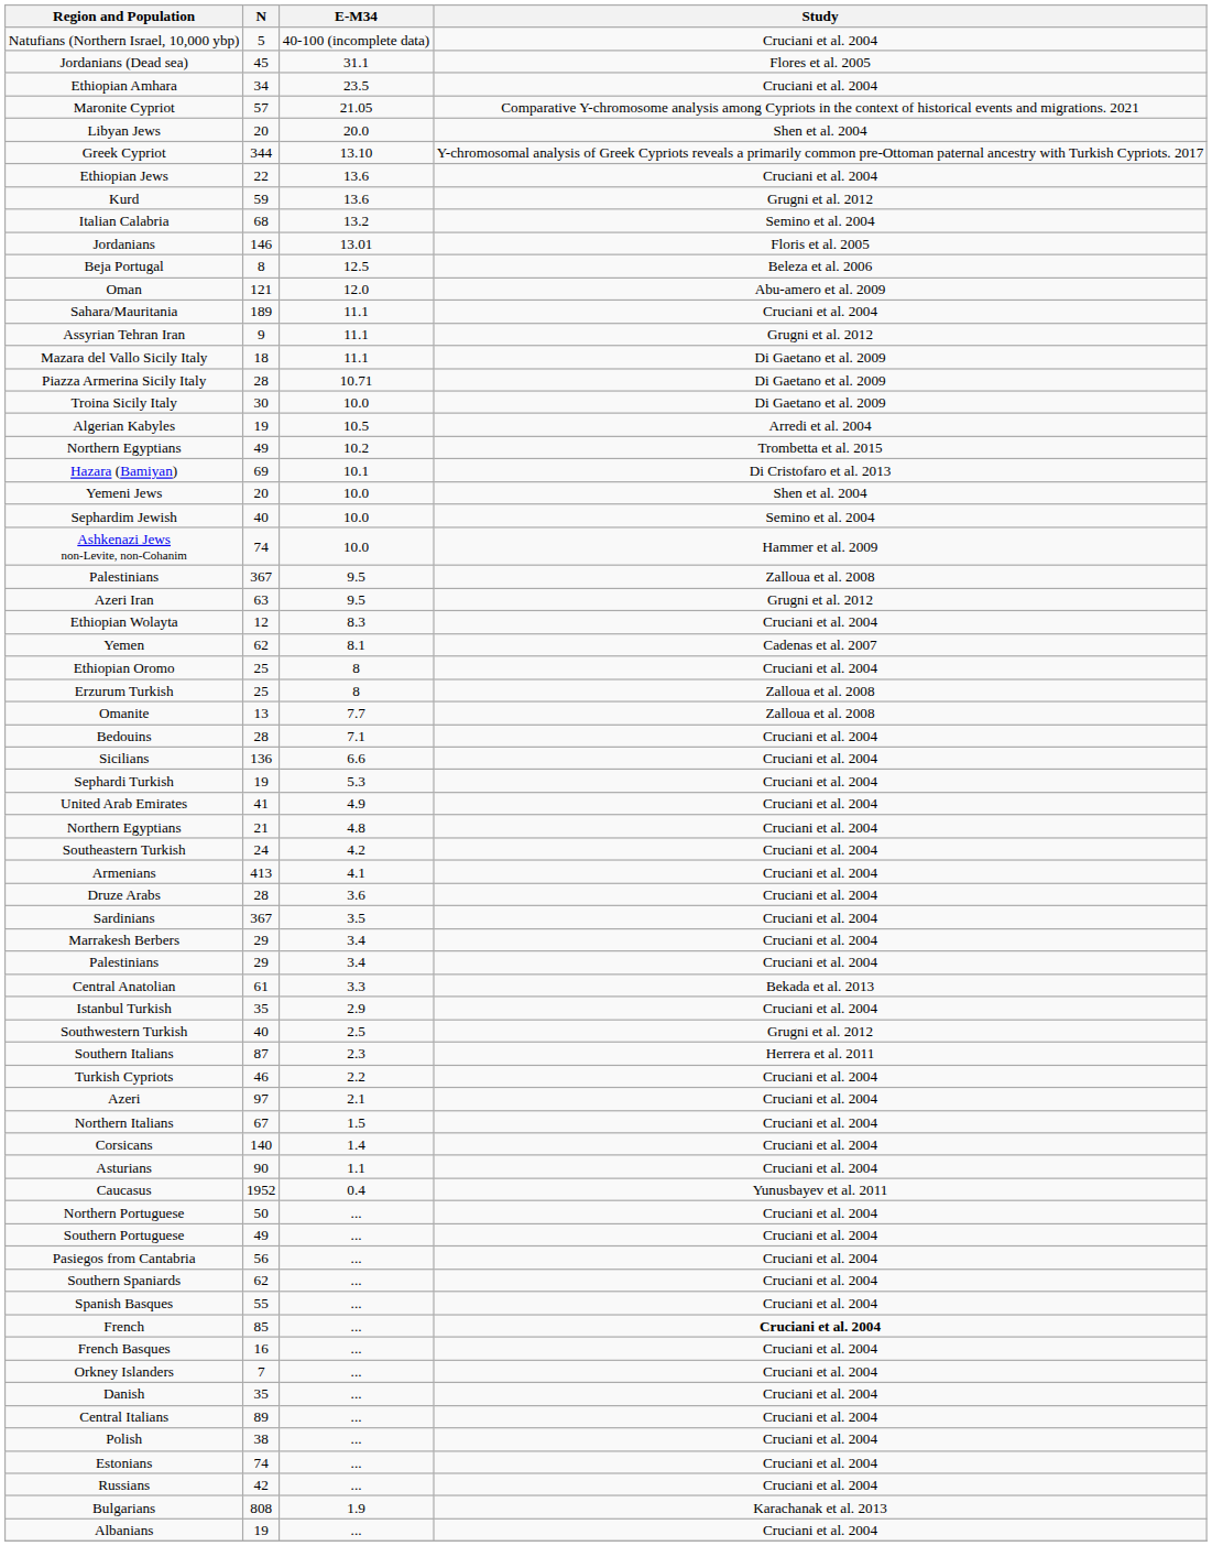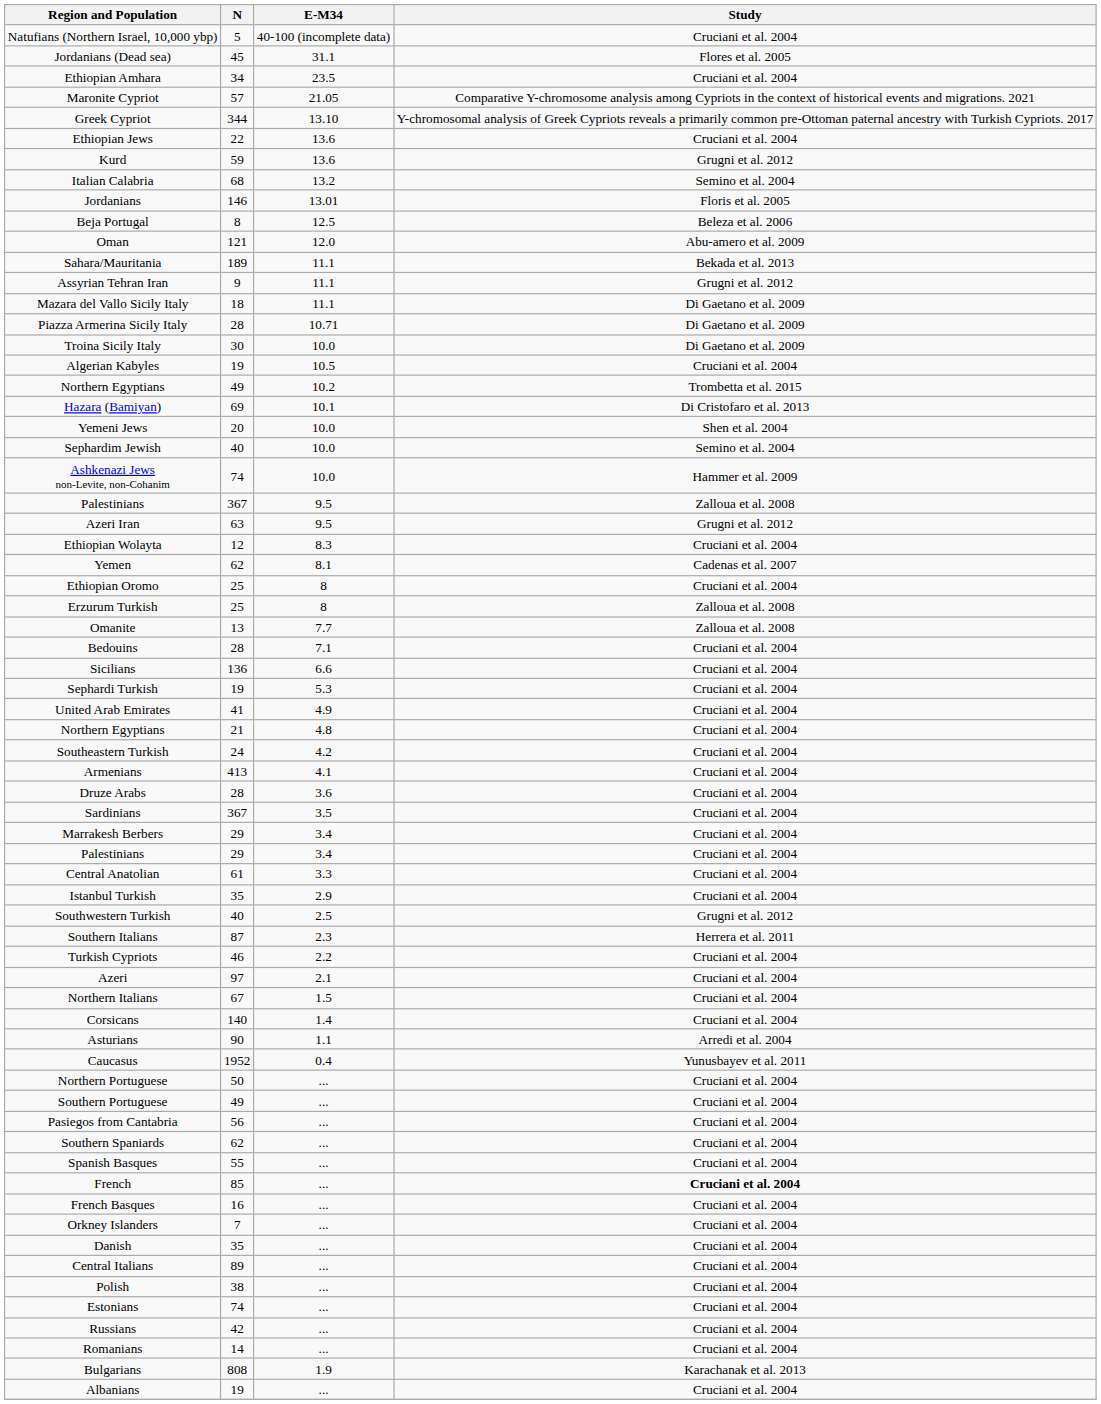- row: Libyan Jews | 20 | 20.0 | Shen et al. 2004
Sahara/Mauritania | Study: Cruciani et al. 2004 -> Bekada et al. 2013
Algerian Kabyles | Study: Arredi et al. 2004 -> Cruciani et al. 2004
Central Anatolian | Study: Bekada et al. 2013 -> Cruciani et al. 2004
Asturians | Study: Cruciani et al. 2004 -> Arredi et al. 2004
+ row: Romanians | 14 | ... | Cruciani et al. 2004
